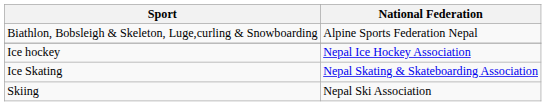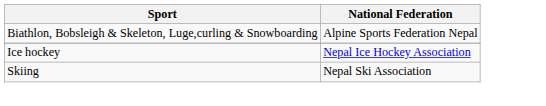- row: Ice Skating | Nepal Skating & Skateboarding Association
